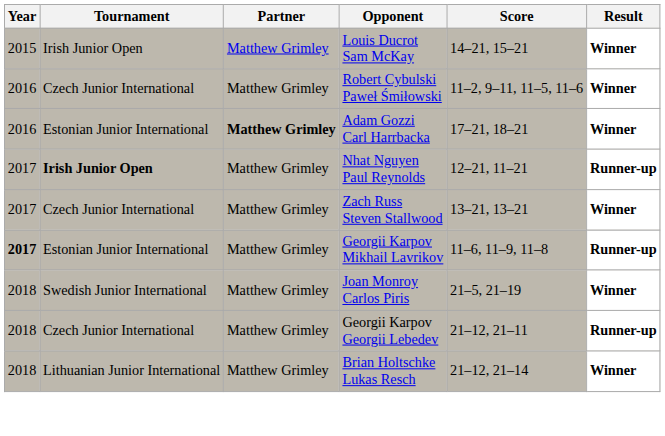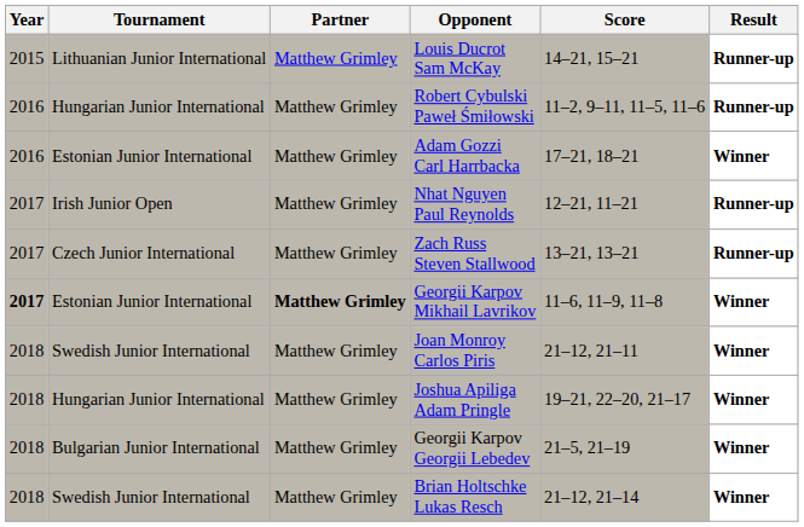Louis Ducrot Sam McKay | Tournament: Irish Junior Open -> Lithuanian Junior International
Louis Ducrot Sam McKay | Result: Winner -> Runner-up
Robert Cybulski Paweł Śmiłowski | Tournament: Czech Junior International -> Hungarian Junior International
Robert Cybulski Paweł Śmiłowski | Result: Winner -> Runner-up
Adam Gozzi Carl Harrbacka | Partner: bold -> normal
Nhat Nguyen Paul Reynolds | Tournament: bold -> normal
Zach Russ Steven Stallwood | Result: Winner -> Runner-up
Georgii Karpov Mikhail Lavrikov | Partner: normal -> bold
Georgii Karpov Mikhail Lavrikov | Result: Runner-up -> Winner
Joan Monroy Carlos Piris | Score: 21–5, 21–19 -> 21–12, 21–11
+ row: 2018 | Hungarian Junior International | Matthew Grimley | Joshua Apiliga Adam Pringle | 19–21, 22–20, 21–17 | Winner
Georgii Karpov Georgii Lebedev | Tournament: Czech Junior International -> Bulgarian Junior International
Georgii Karpov Georgii Lebedev | Score: 21–12, 21–11 -> 21–5, 21–19
Georgii Karpov Georgii Lebedev | Result: Runner-up -> Winner
Brian Holtschke Lukas Resch | Tournament: Lithuanian Junior International -> Swedish Junior International
